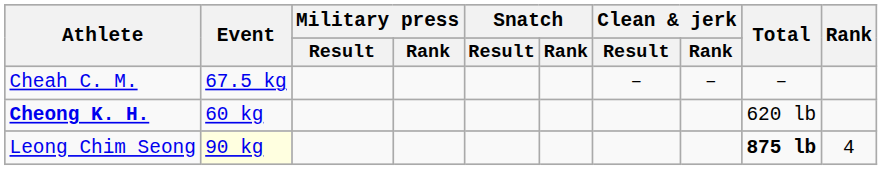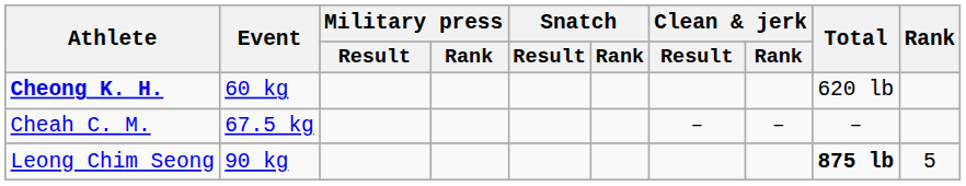rows swapped: Cheong K. H. <-> Cheah C. M.
Leong Chim Seong | Event: lightyellow background -> no background
Leong Chim Seong | Rank: 4 -> 5
